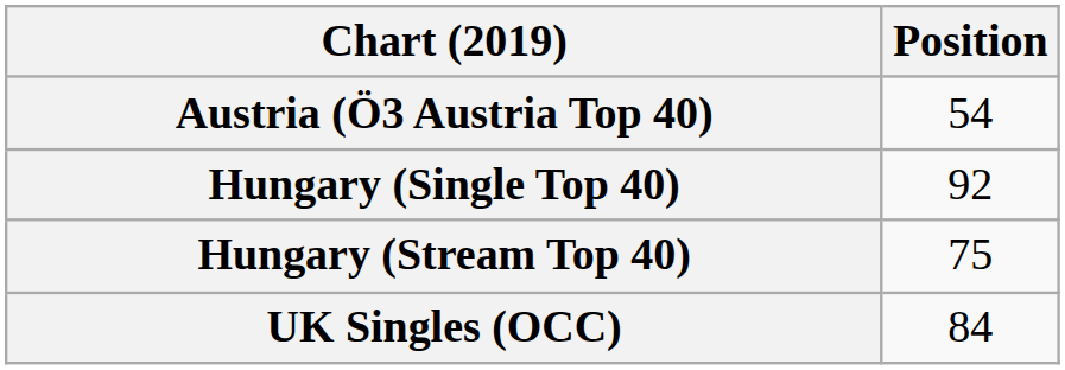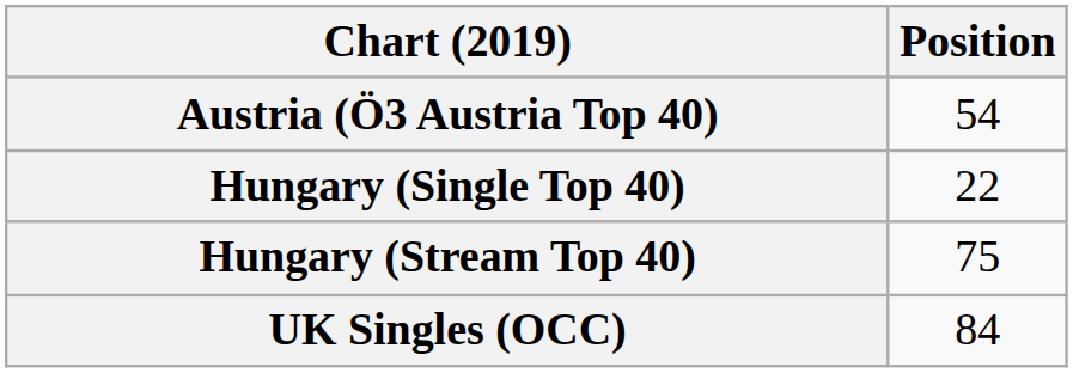Hungary (Single Top 40) | Position: 92 -> 22
